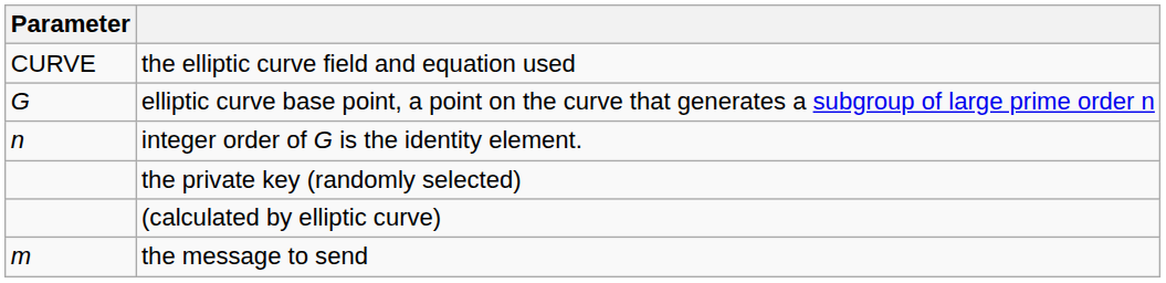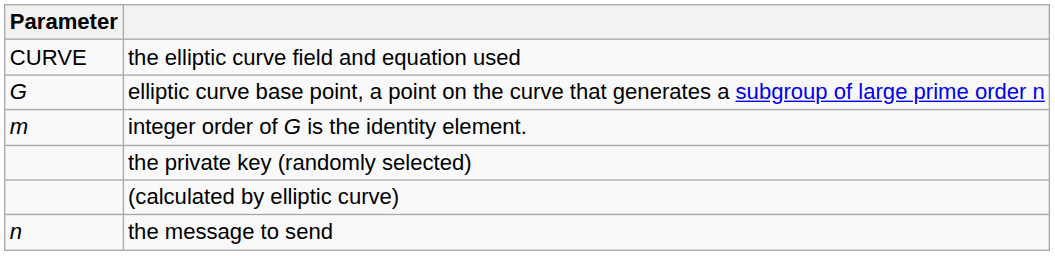integer order of G is the identity element. | Parameter: n -> m
the message to send | Parameter: m -> n
